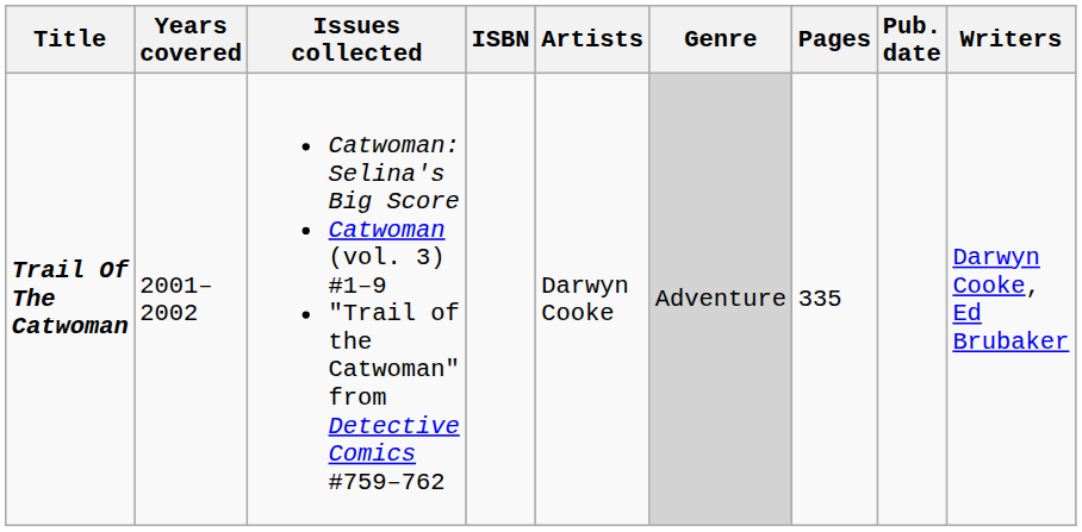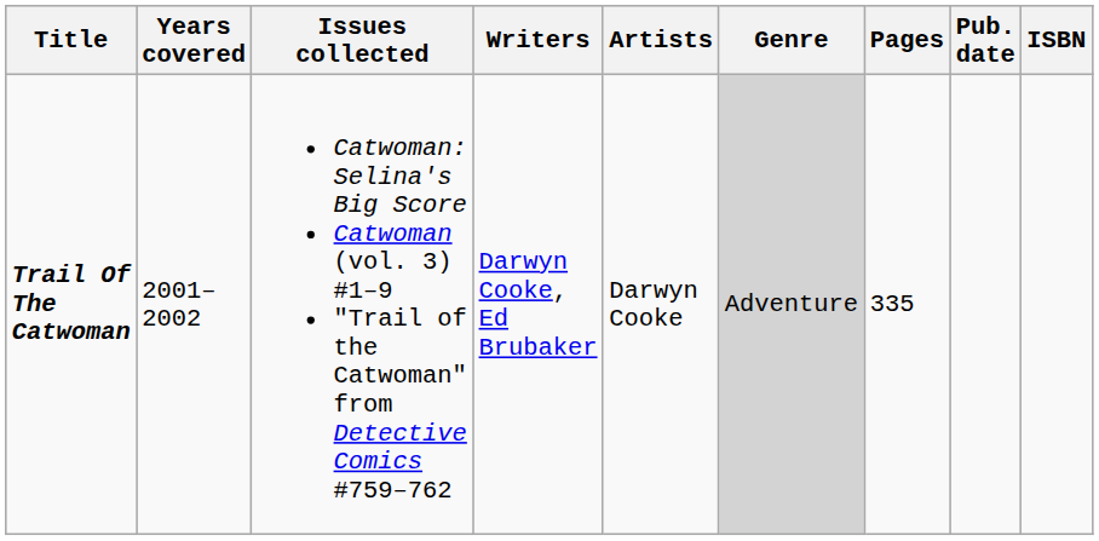columns swapped: Writers <-> ISBN
